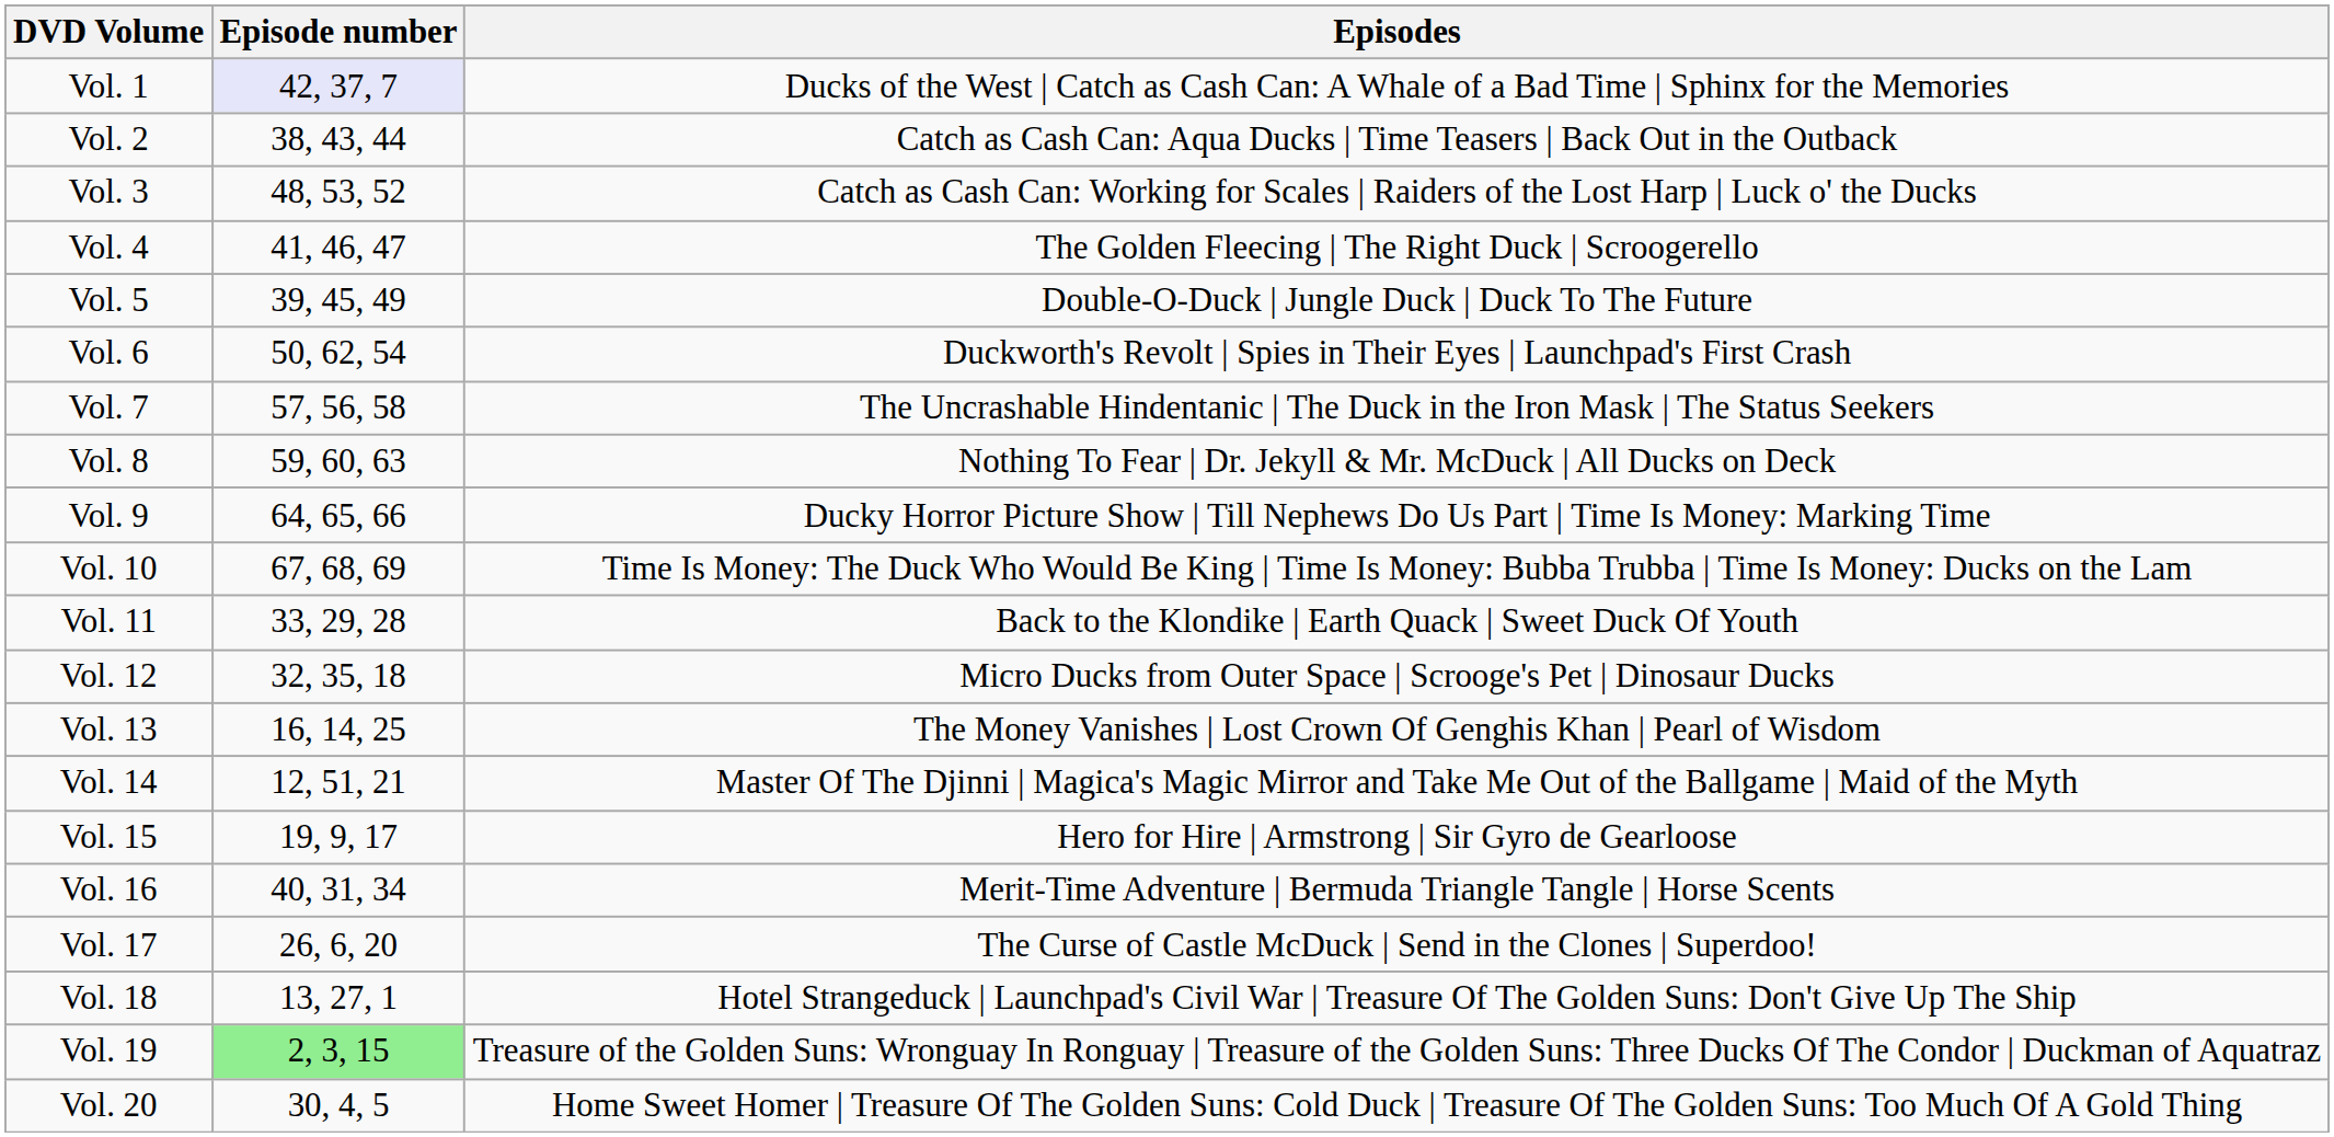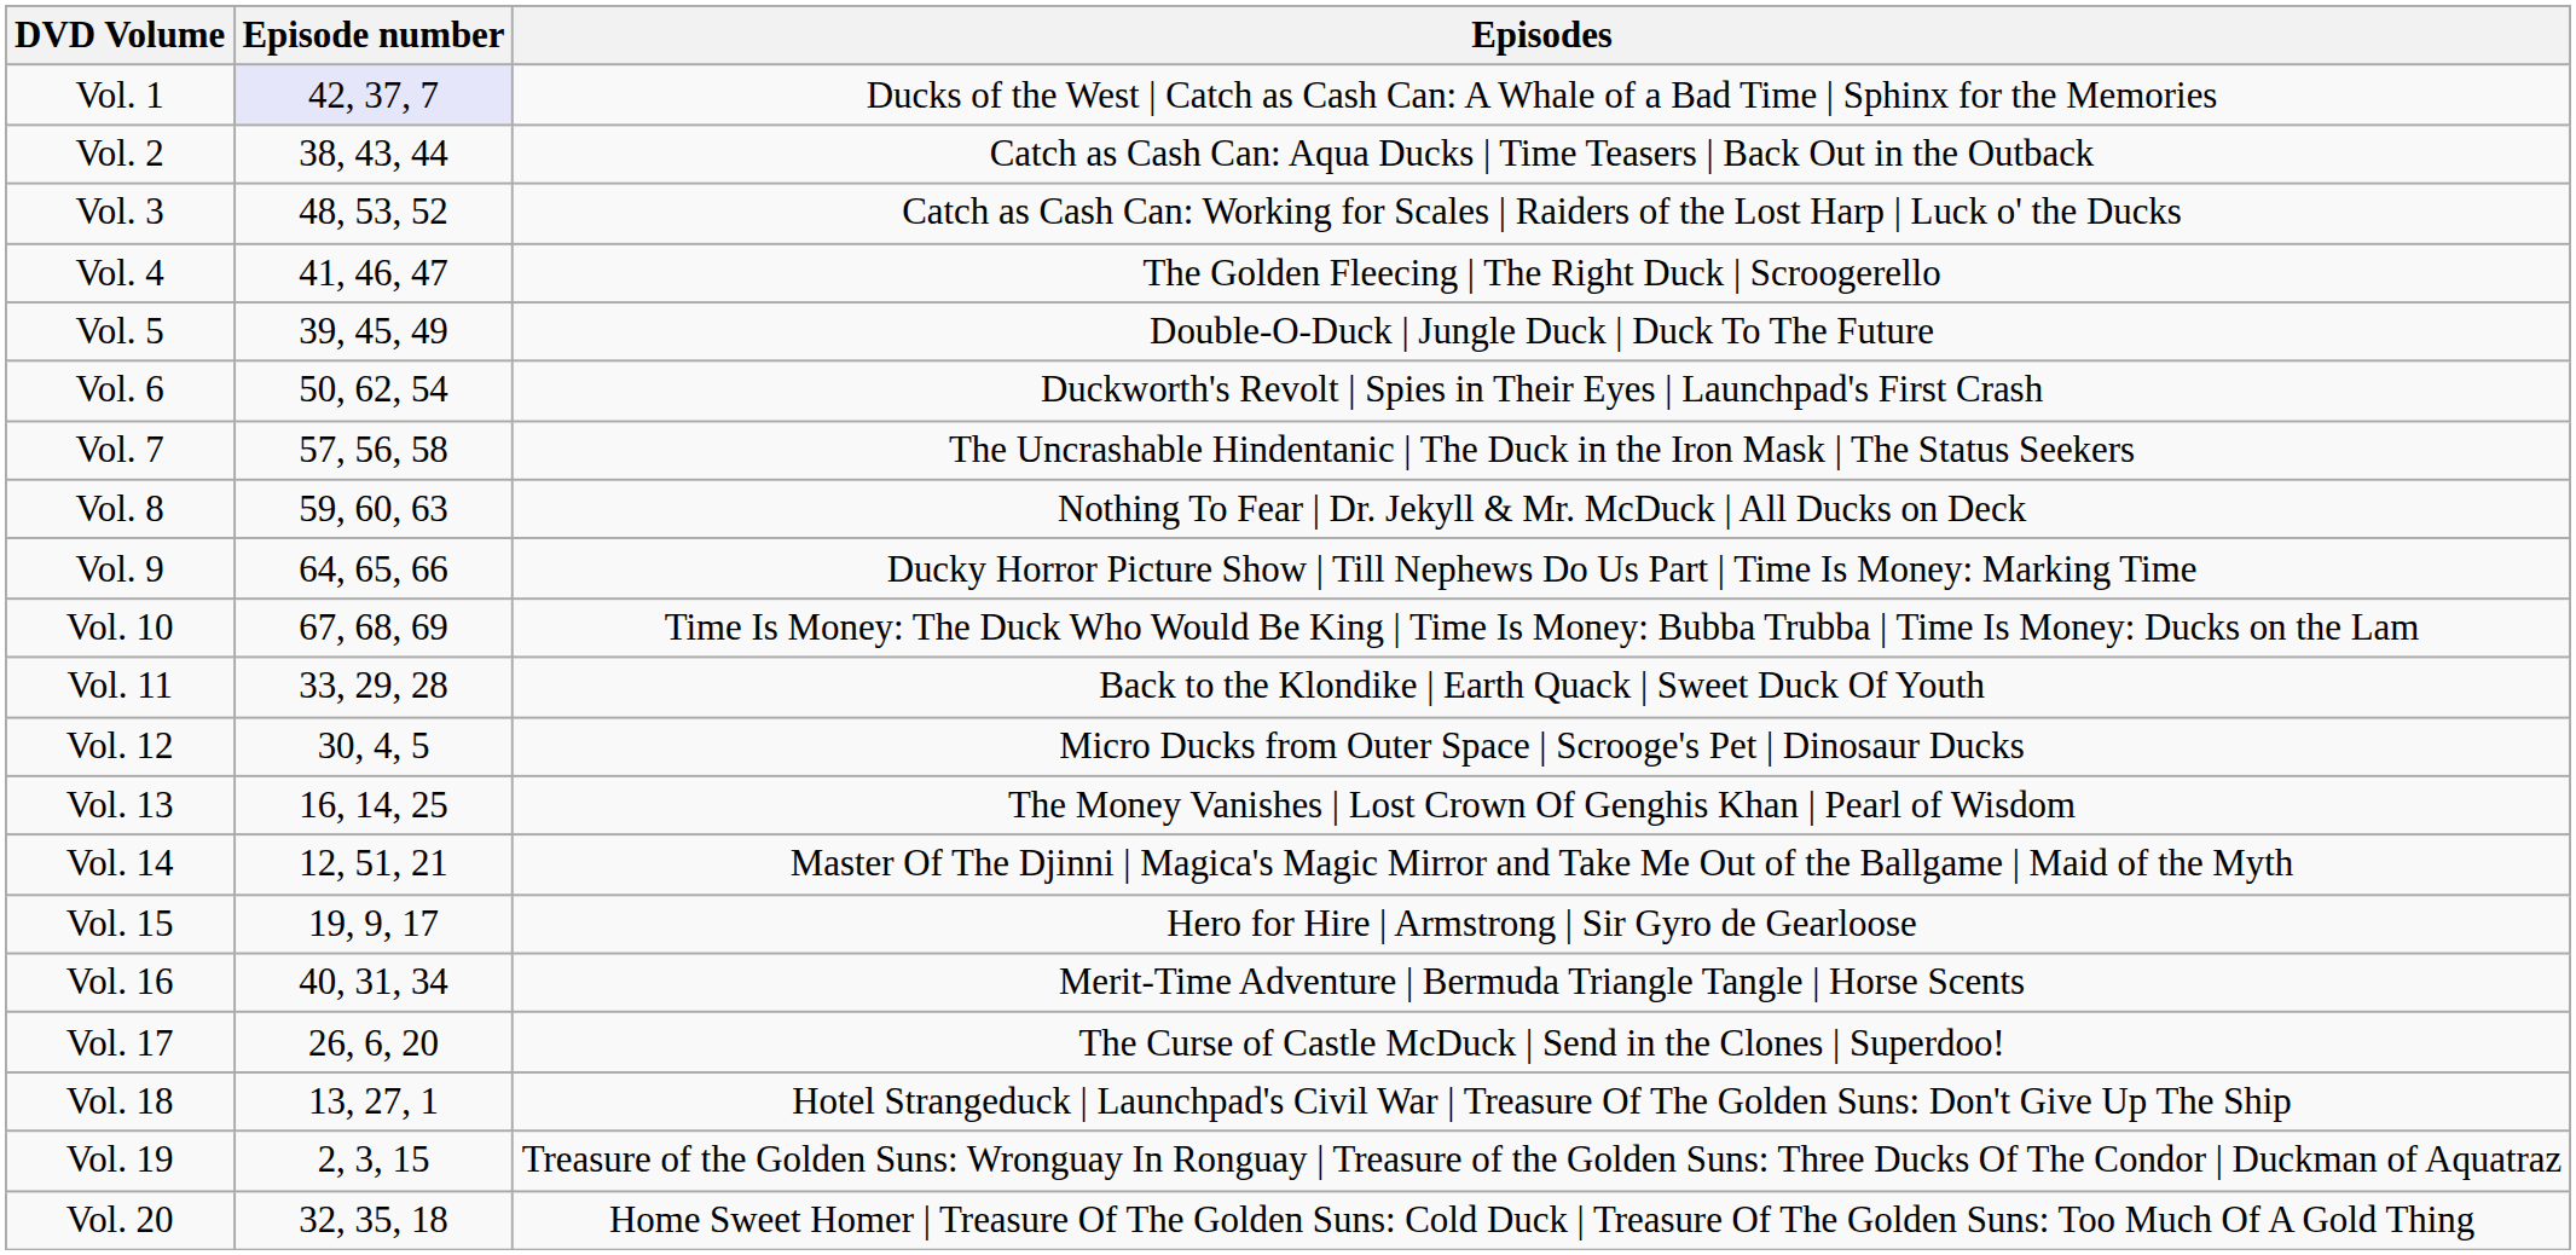Vol. 12 | Episode number: 32, 35, 18 -> 30, 4, 5
Vol. 19 | Episode number: lightgreen background -> no background
Vol. 20 | Episode number: 30, 4, 5 -> 32, 35, 18
